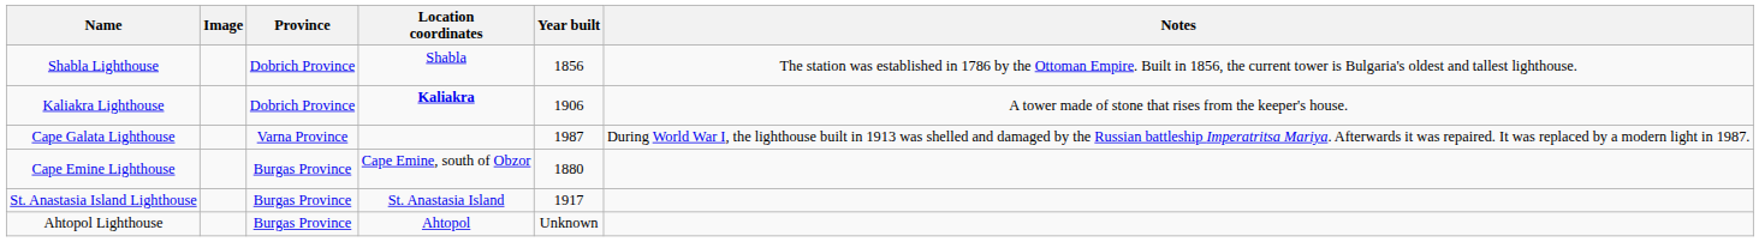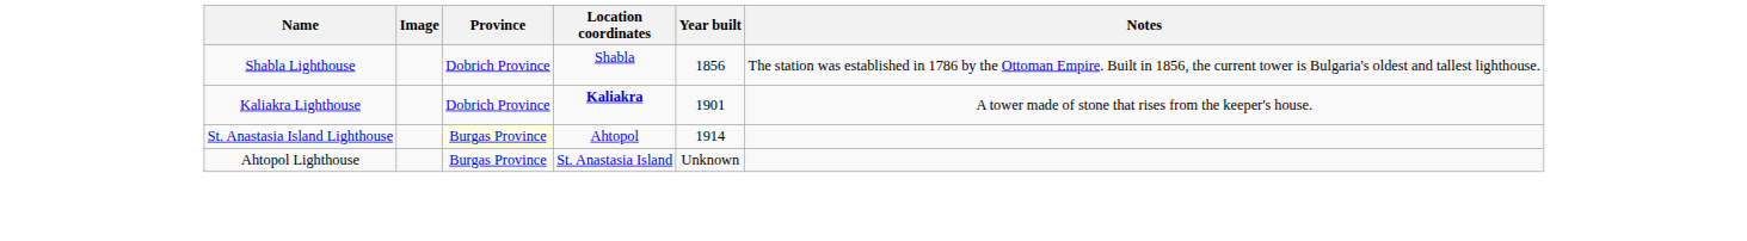Kaliakra Lighthouse | Year built: 1906 -> 1901
- row: Cape Galata Lighthouse | Varna Province | 1987 | During World War I, the lighthouse built in 1913 was shelled and damaged by the Russian battleship Imperatritsa Mariya. Afterwards it was repaired. It was replaced by a modern light in 1987.
- row: Cape Emine Lighthouse | Burgas Province | Cape Emine, south of Obzor | 1880
St. Anastasia Island Lighthouse | Province: no background -> lightyellow background
St. Anastasia Island Lighthouse | Location coordinates: St. Anastasia Island -> Ahtopol
St. Anastasia Island Lighthouse | Year built: 1917 -> 1914
Ahtopol Lighthouse | Location coordinates: Ahtopol -> St. Anastasia Island
